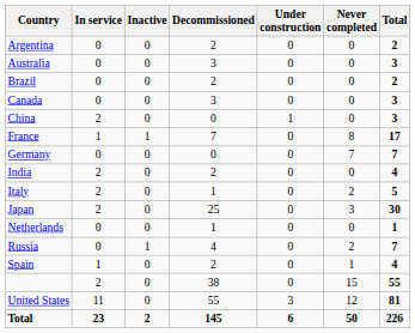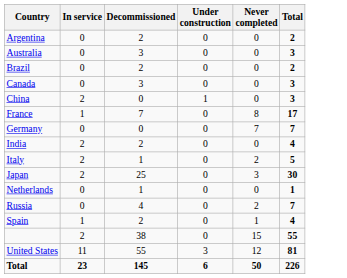- column: Inactive | 0 | 0 | 0 | 0 | 0 | 1 | 0 | 0 | 0 | 0 | 0 | 1 | 0 | 0 | 0 | 2
